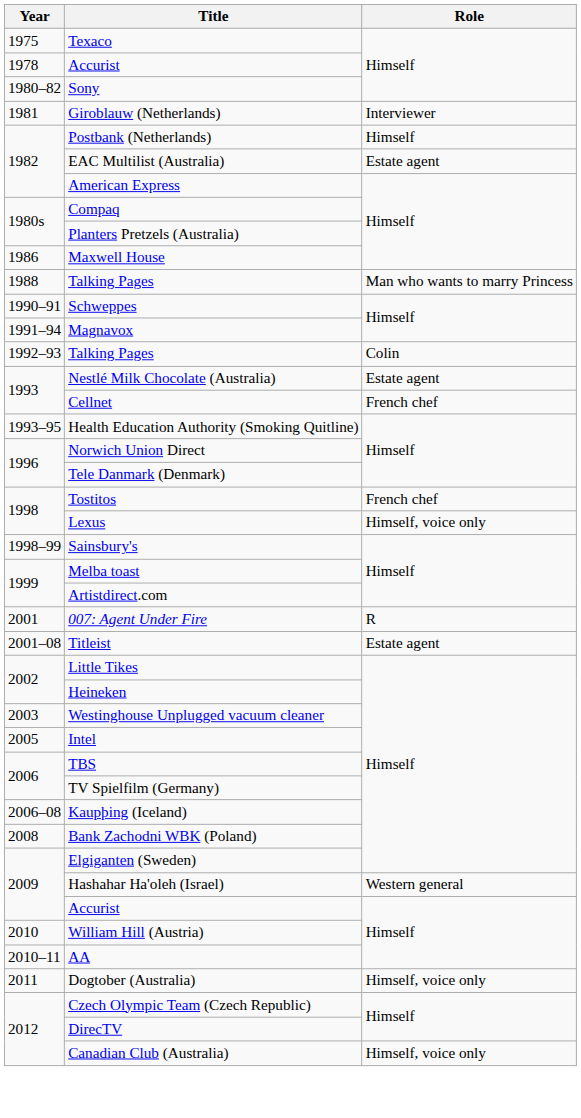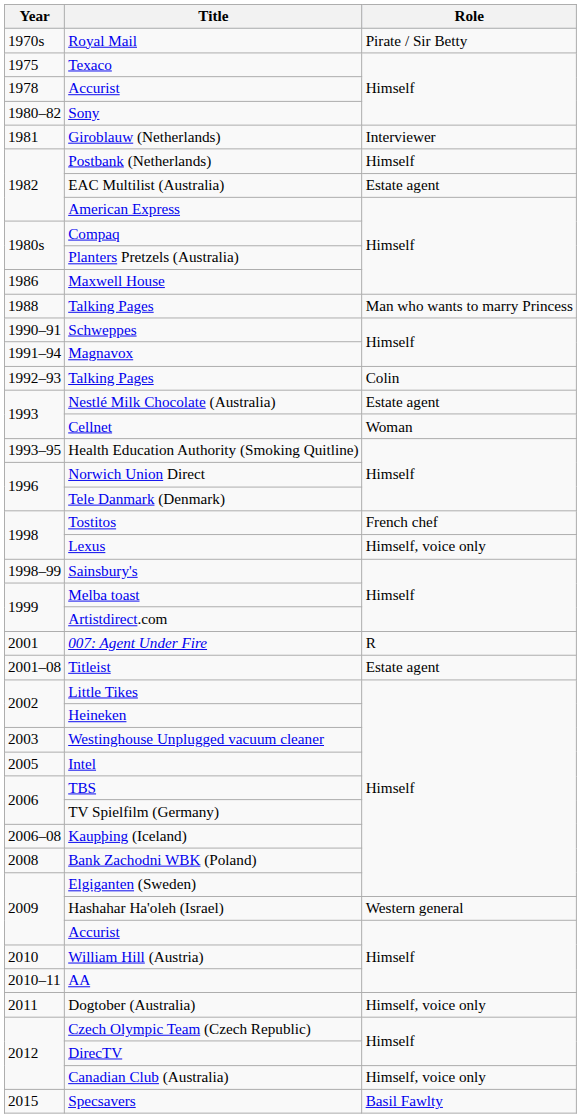+ row: 1970s | Royal Mail | Pirate / Sir Betty
Cellnet | Role: French chef -> Woman
+ row: 2015 | Specsavers | Basil Fawlty
